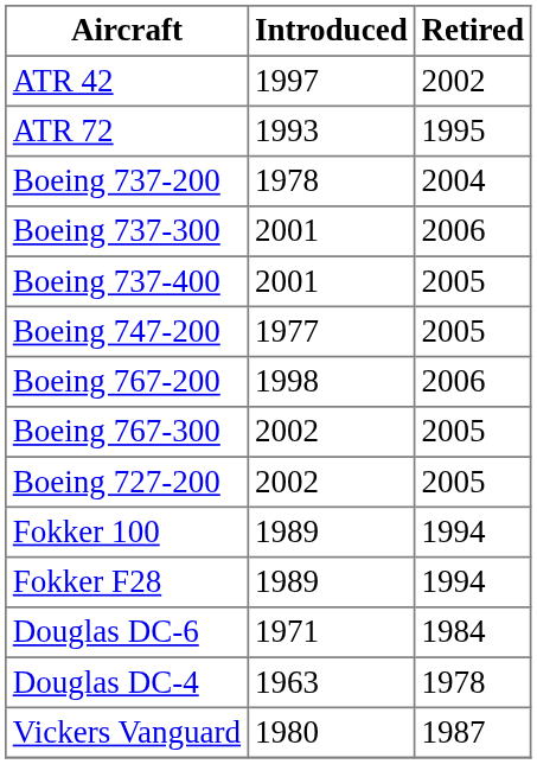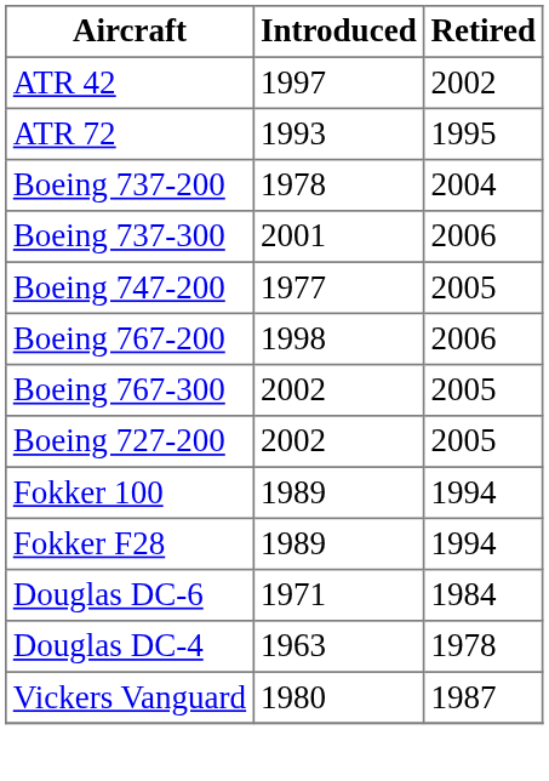- row: Boeing 737-400 | 2001 | 2005
